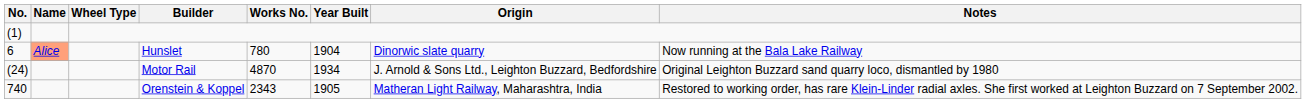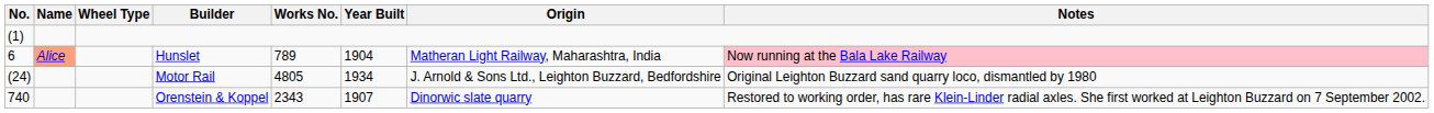Hunslet | Works No.: 780 -> 789
Hunslet | Origin: Dinorwic slate quarry -> Matheran Light Railway, Maharashtra, India
Hunslet | Notes: no background -> pink background
Motor Rail | Works No.: 4870 -> 4805
Orenstein & Koppel | Year Built: 1905 -> 1907
Orenstein & Koppel | Origin: Matheran Light Railway, Maharashtra, India -> Dinorwic slate quarry
